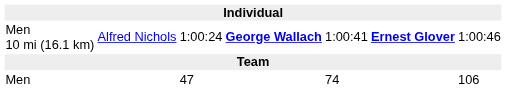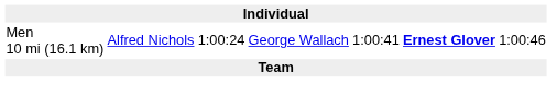Men 10 mi (16.1 km) | column 4: bold -> normal
- row: Men | 47 | 74 | 106
